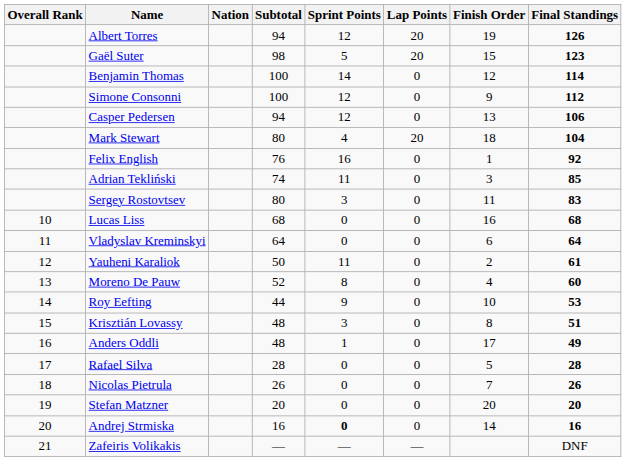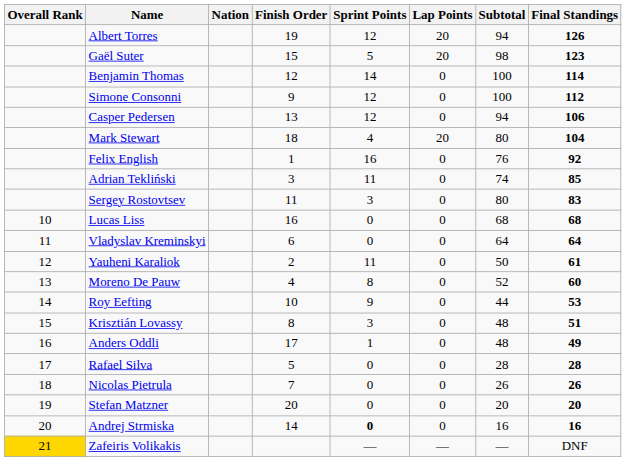columns swapped: Subtotal <-> Finish Order
Zafeiris Volikakis | Overall Rank: no background -> gold background
